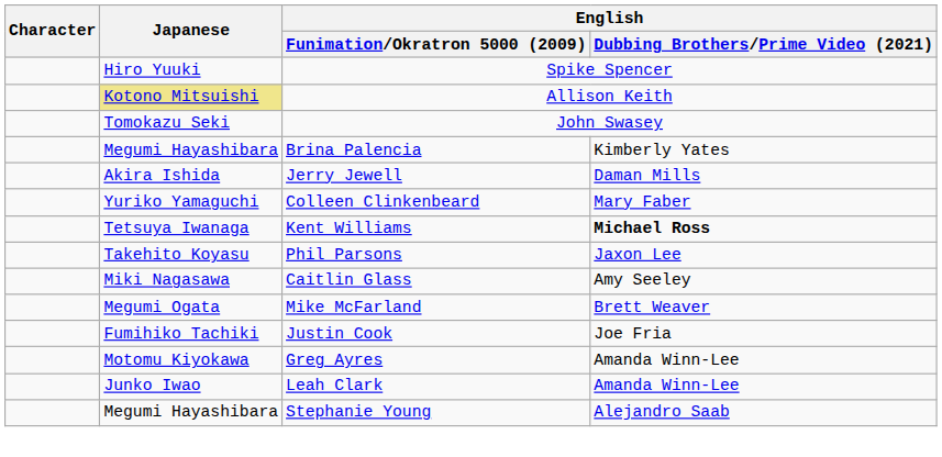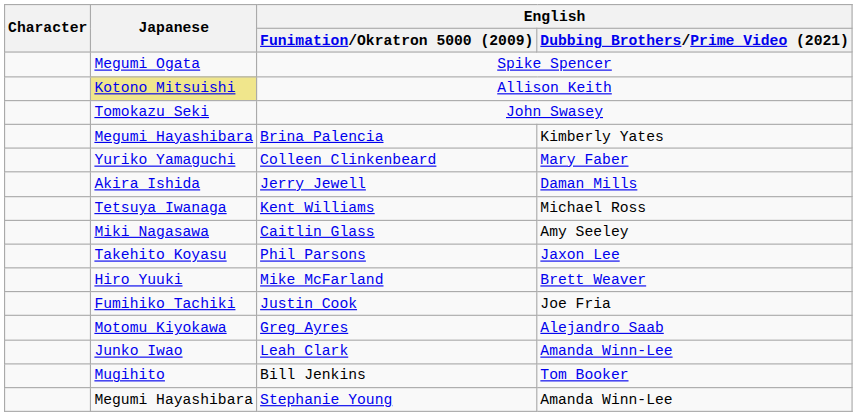Spike Spencer | Japanese: Hiro Yuuki -> Megumi Ogata
rows swapped: Colleen Clinkenbeard <-> Jerry Jewell
Kent Williams | English / Dubbing Brothers/Prime Video (2021): bold -> normal
rows swapped: Caitlin Glass <-> Phil Parsons
Mike McFarland | Japanese: Megumi Ogata -> Hiro Yuuki
Greg Ayres | English / Dubbing Brothers/Prime Video (2021): Amanda Winn-Lee -> Alejandro Saab
+ row: Mugihito | Bill Jenkins | Tom Booker
Stephanie Young | English / Dubbing Brothers/Prime Video (2021): Alejandro Saab -> Amanda Winn-Lee
